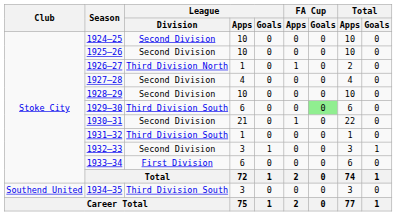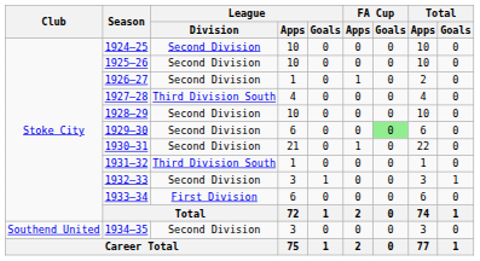1926–27 | League / Division: Third Division North -> Second Division
1927–28 | League / Division: Second Division -> Third Division South
1929–30 | League / Division: Third Division South -> Second Division
1934–35 | League / Division: Third Division South -> Second Division
